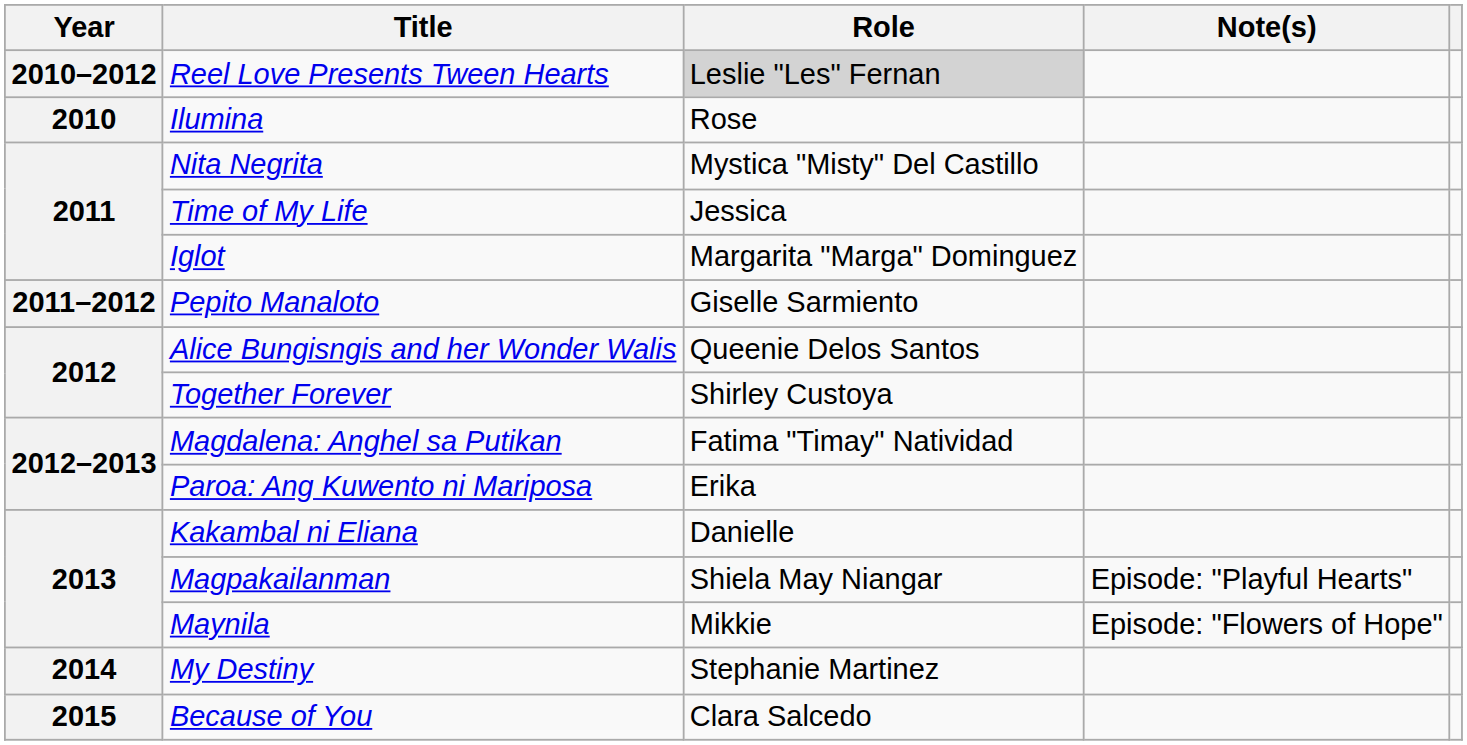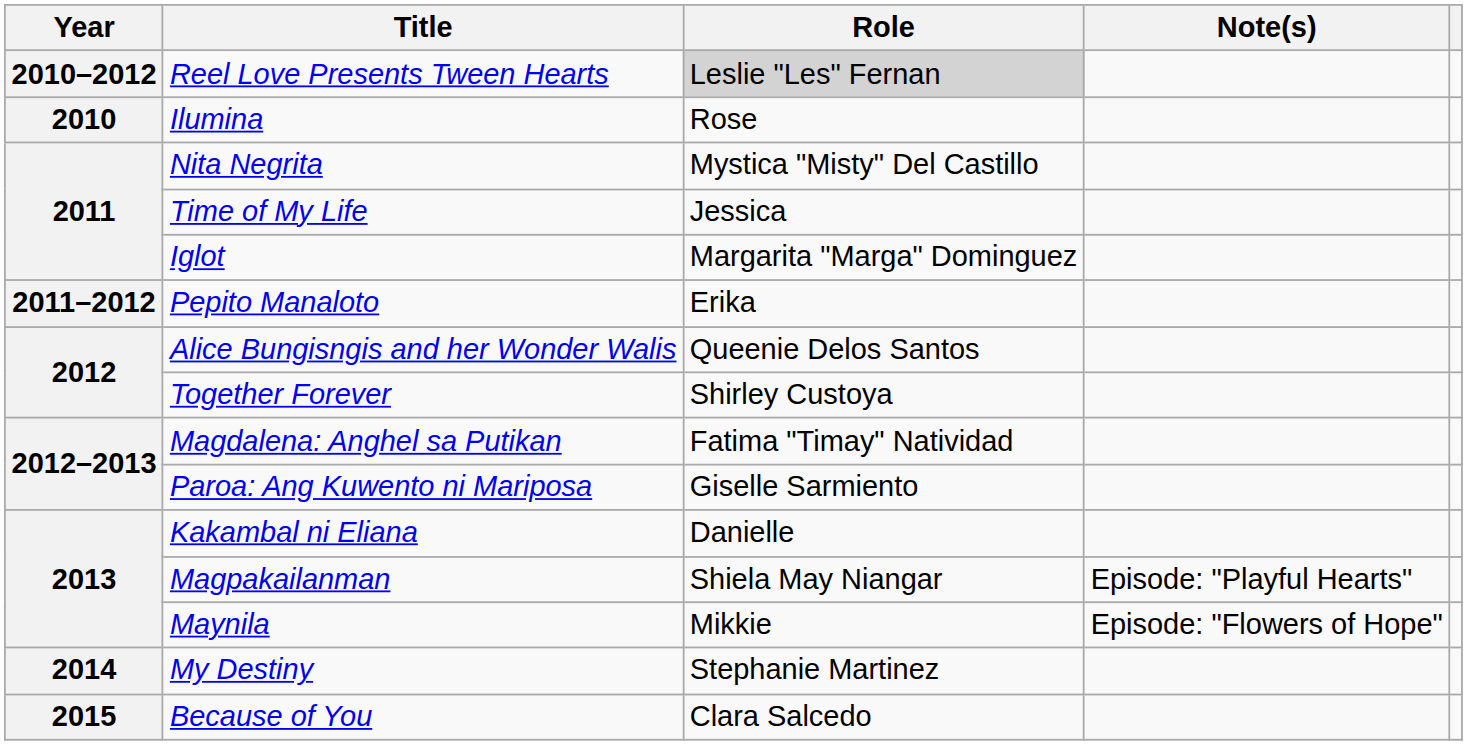Pepito Manaloto | Role: Giselle Sarmiento -> Erika
Paroa: Ang Kuwento ni Mariposa | Role: Erika -> Giselle Sarmiento
